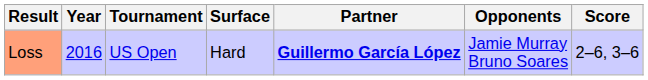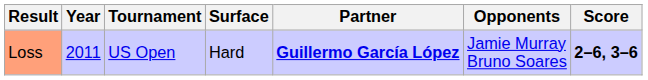Loss | Year: 2016 -> 2011
Loss | Score: normal -> bold
